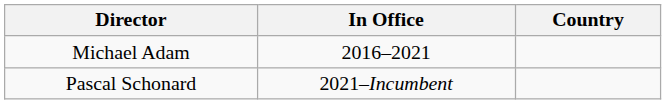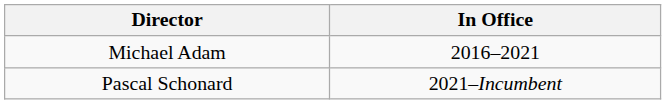- column: Country
